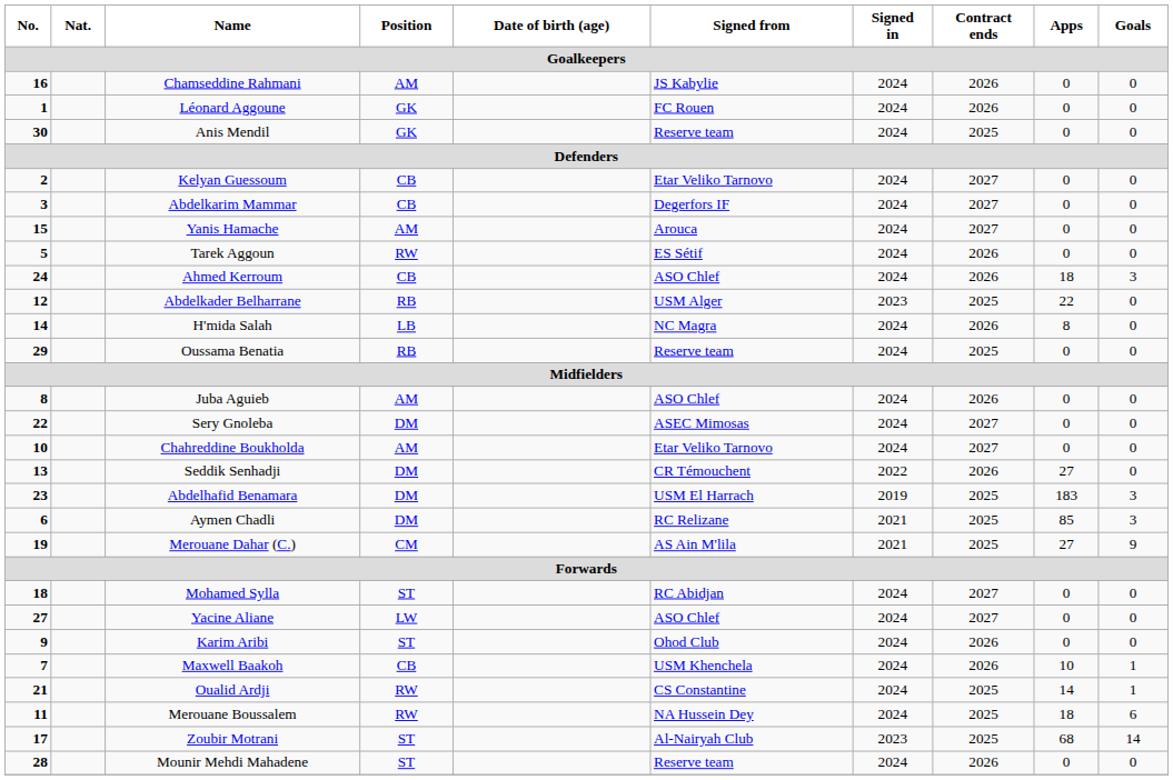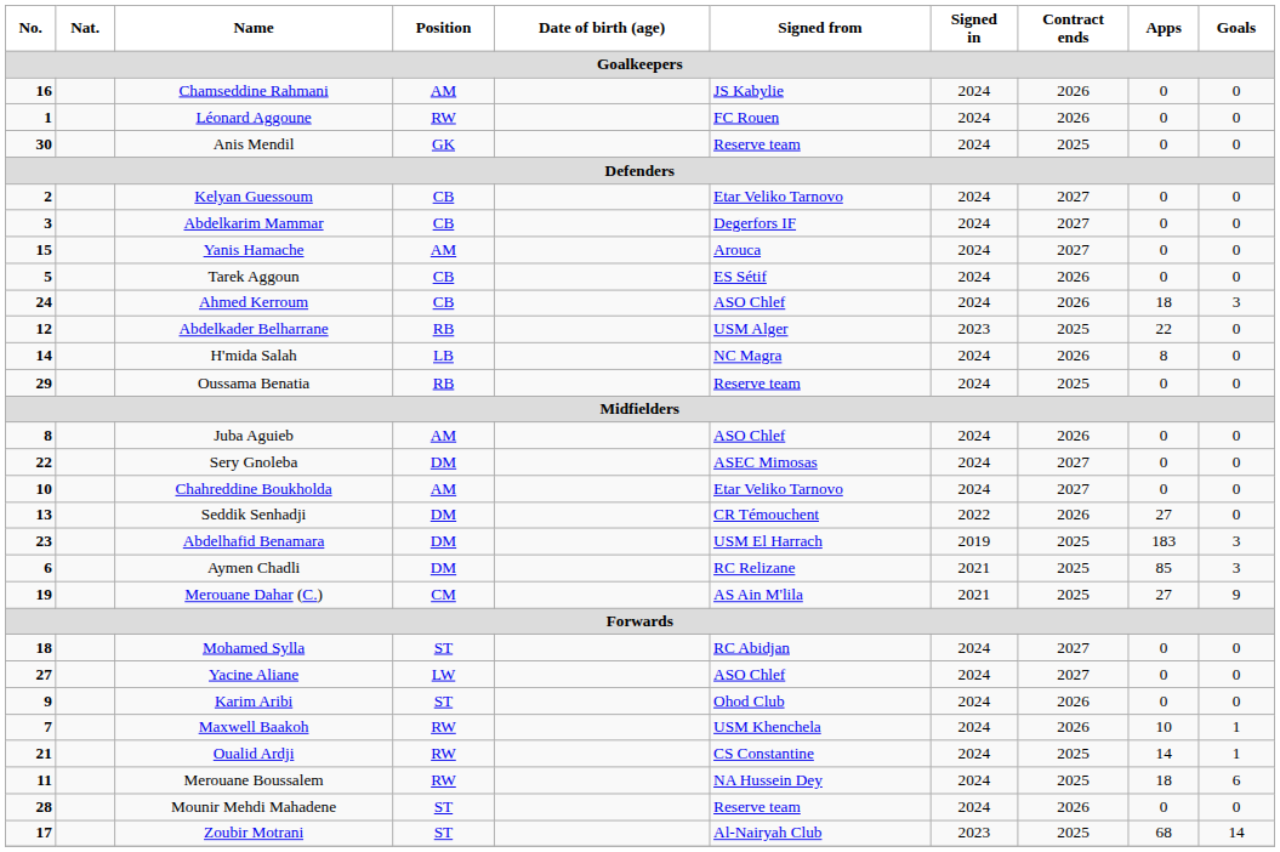Léonard Aggoune | Position: GK -> RW
Tarek Aggoun | Position: RW -> CB
Maxwell Baakoh | Position: CB -> RW
rows swapped: Zoubir Motrani <-> Mounir Mehdi Mahadene
